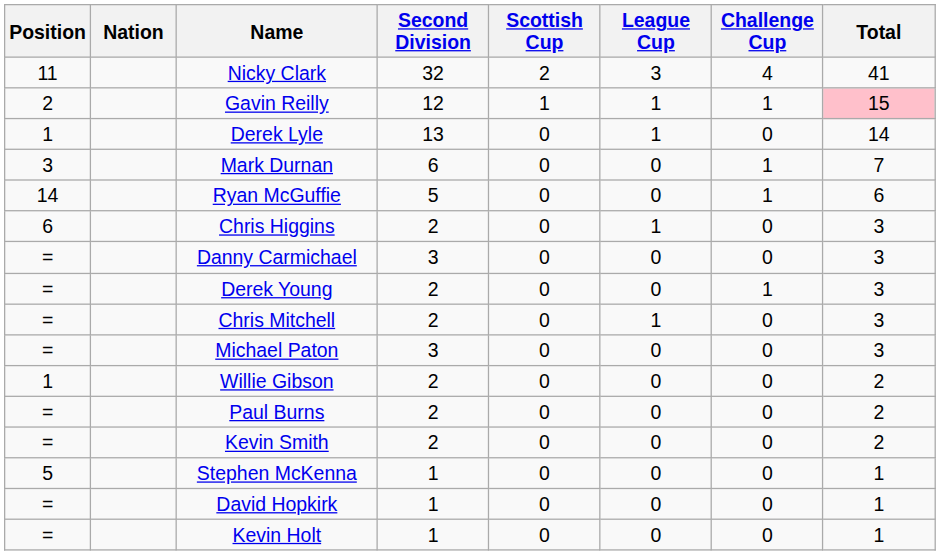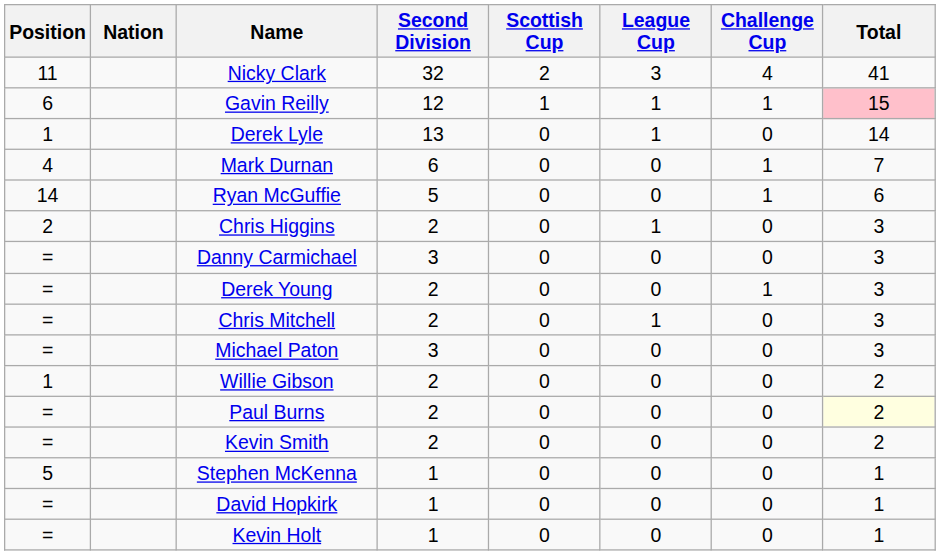Gavin Reilly | Position: 2 -> 6
Mark Durnan | Position: 3 -> 4
Chris Higgins | Position: 6 -> 2
Paul Burns | Total: no background -> lightyellow background
